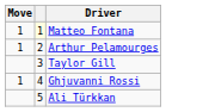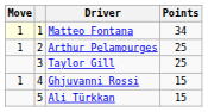+ column: Points | 34 | 25 | 25 | 15 | 15
Matteo Fontana | Move: no background -> lightyellow background
